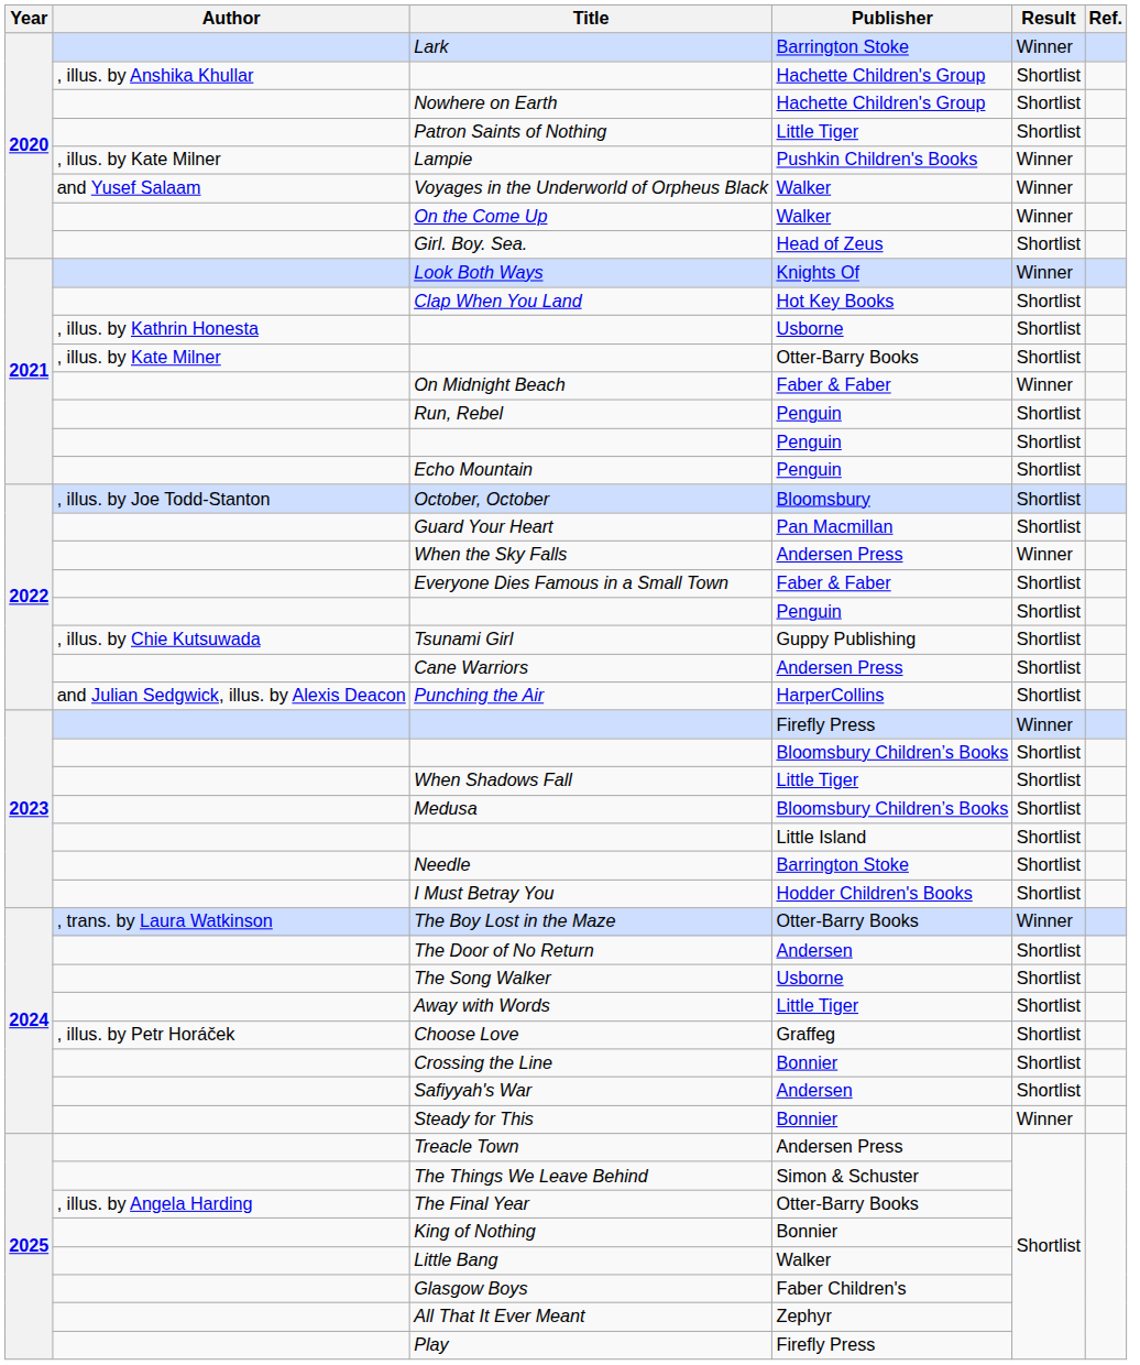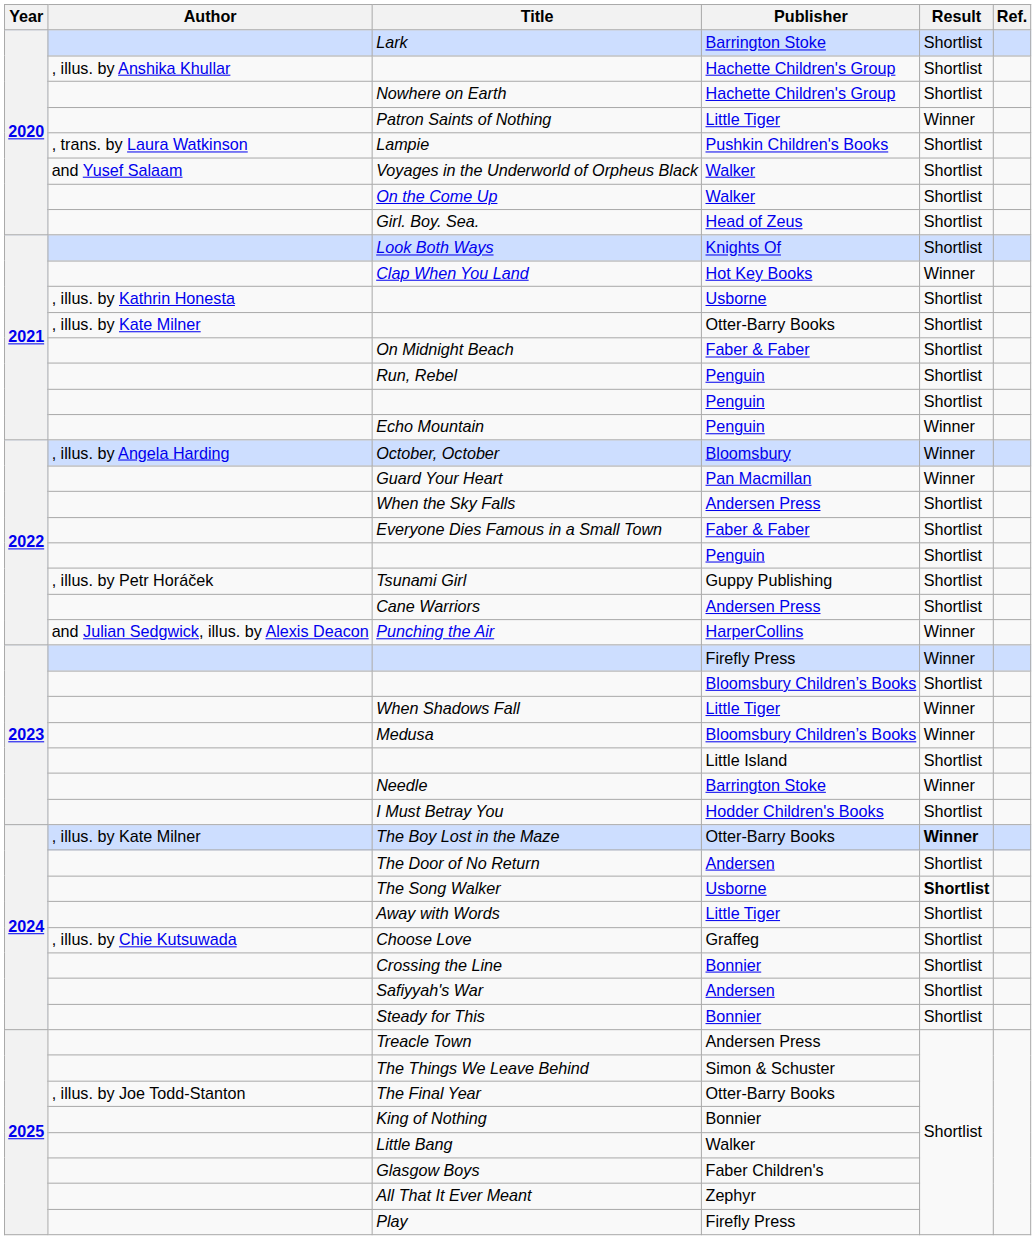Lark | Result: Winner -> Shortlist
Patron Saints of Nothing | Result: Shortlist -> Winner
Lampie | Author: , illus. by Kate Milner -> , trans. by Laura Watkinson
Lampie | Result: Winner -> Shortlist
Voyages in the Underworld of Orpheus Black | Result: Winner -> Shortlist
On the Come Up | Result: Winner -> Shortlist
Look Both Ways | Result: Winner -> Shortlist
Clap When You Land | Result: Shortlist -> Winner
On Midnight Beach | Result: Winner -> Shortlist
Echo Mountain | Result: Shortlist -> Winner
October, October | Author: , illus. by Joe Todd-Stanton -> , illus. by Angela Harding
October, October | Result: Shortlist -> Winner
Guard Your Heart | Result: Shortlist -> Winner
When the Sky Falls | Result: Winner -> Shortlist
Tsunami Girl | Author: , illus. by Chie Kutsuwada -> , illus. by Petr Horáček
Punching the Air | Result: Shortlist -> Winner
When Shadows Fall | Result: Shortlist -> Winner
Medusa | Result: Shortlist -> Winner
Needle | Result: Shortlist -> Winner
The Boy Lost in the Maze | Author: , trans. by Laura Watkinson -> , illus. by Kate Milner
The Boy Lost in the Maze | Result: normal -> bold
The Song Walker | Result: normal -> bold
Choose Love | Author: , illus. by Petr Horáček -> , illus. by Chie Kutsuwada
Steady for This | Result: Winner -> Shortlist
The Final Year | Author: , illus. by Angela Harding -> , illus. by Joe Todd-Stanton
